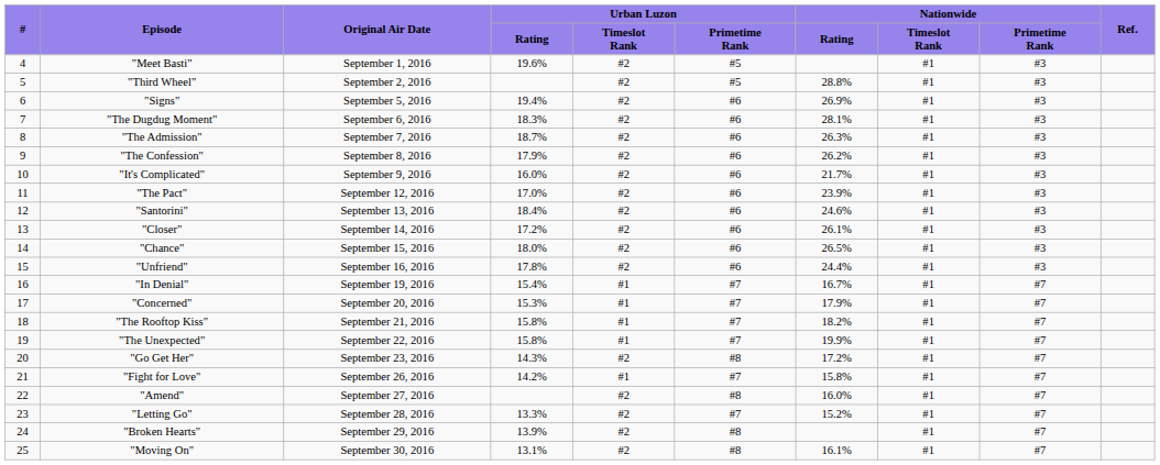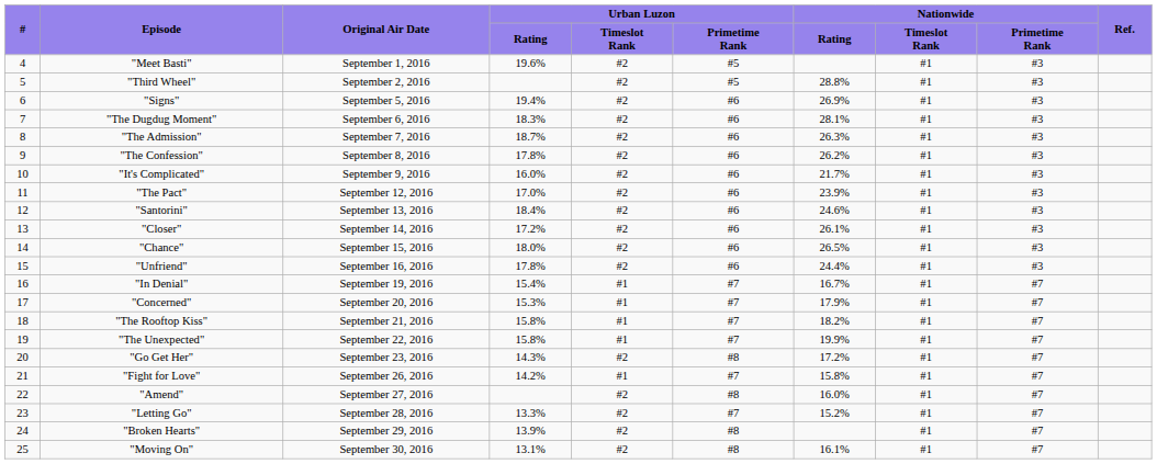"The Confession" | Urban Luzon / Rating: 17.9% -> 17.8%
